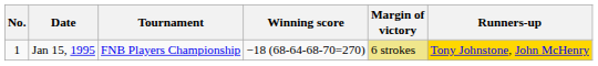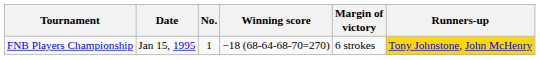columns swapped: No. <-> Tournament
Jan 15, 1995 | Margin of victory: khaki background -> no background
